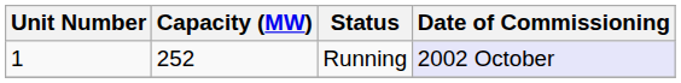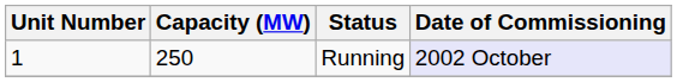Running | Capacity (MW): 252 -> 250
